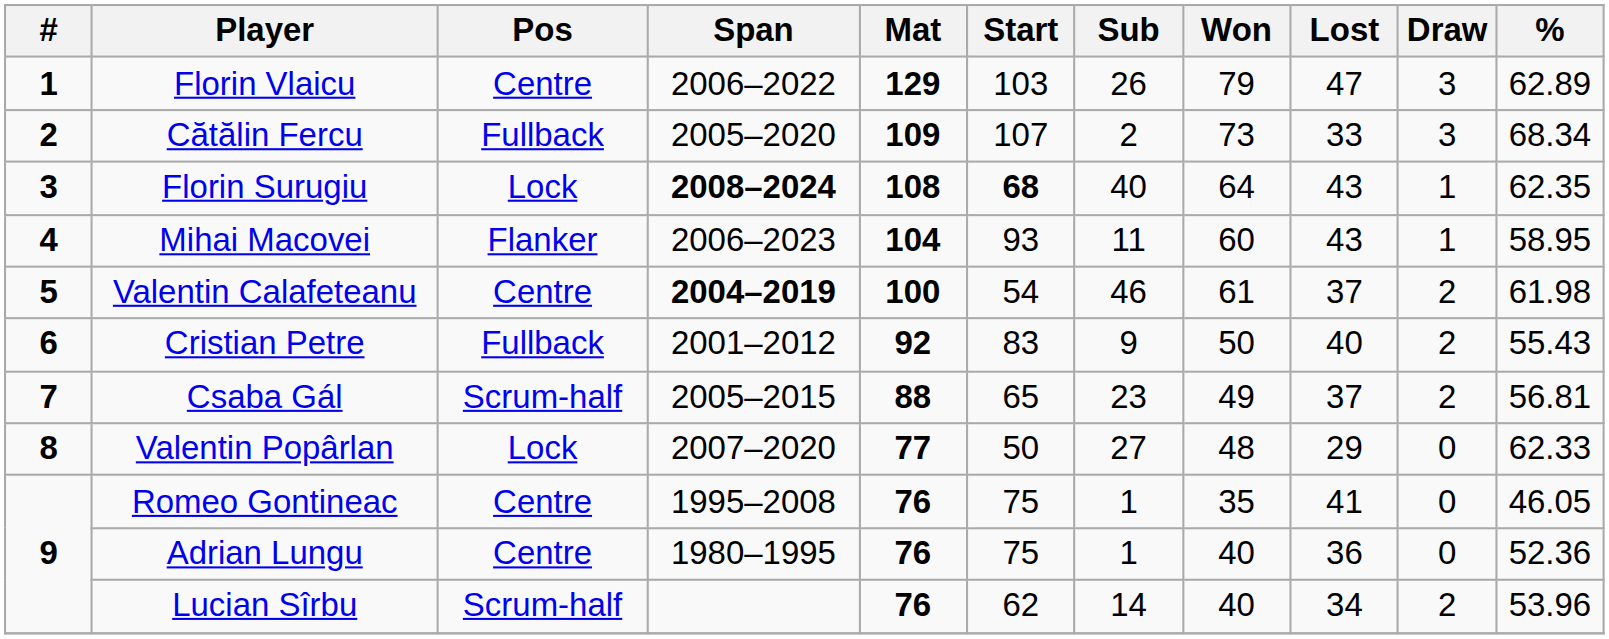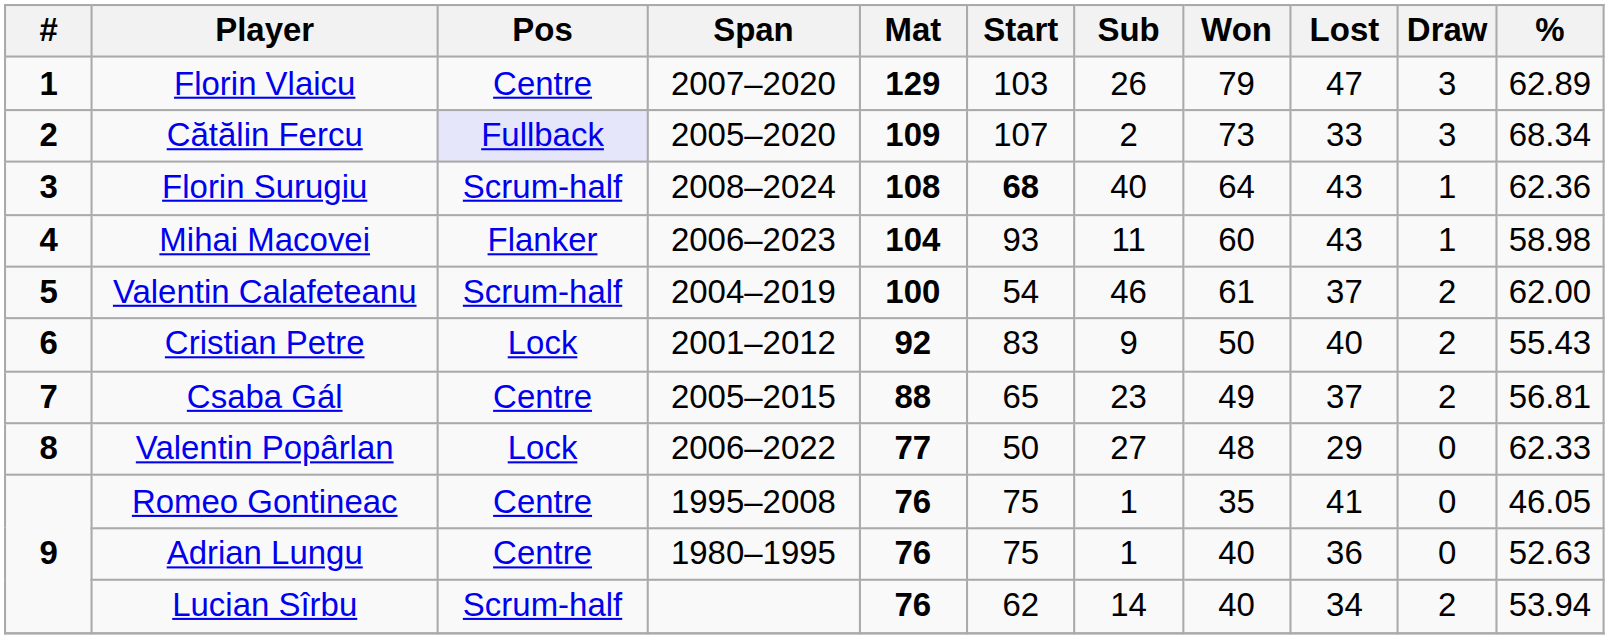Florin Vlaicu | Span: 2006–2022 -> 2007–2020
Cătălin Fercu | Pos: no background -> lavender background
Florin Surugiu | Pos: Lock -> Scrum-half
Florin Surugiu | Span: bold -> normal
Florin Surugiu | %: 62.35 -> 62.36
Mihai Macovei | %: 58.95 -> 58.98
Valentin Calafeteanu | Pos: Centre -> Scrum-half
Valentin Calafeteanu | Span: bold -> normal
Valentin Calafeteanu | %: 61.98 -> 62.00
Cristian Petre | Pos: Fullback -> Lock
Csaba Gál | Pos: Scrum-half -> Centre
Valentin Popârlan | Span: 2007–2020 -> 2006–2022
Adrian Lungu | %: 52.36 -> 52.63
Lucian Sîrbu | %: 53.96 -> 53.94
